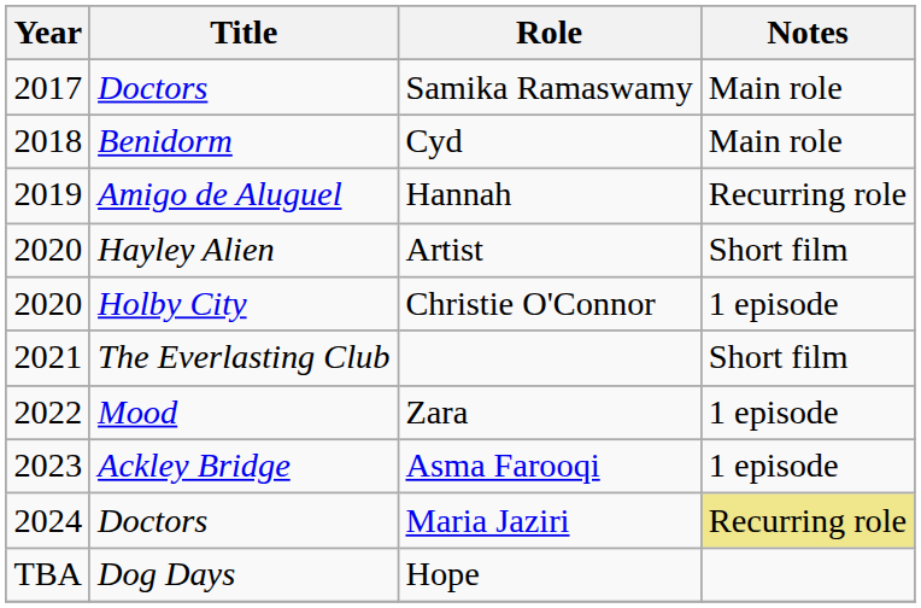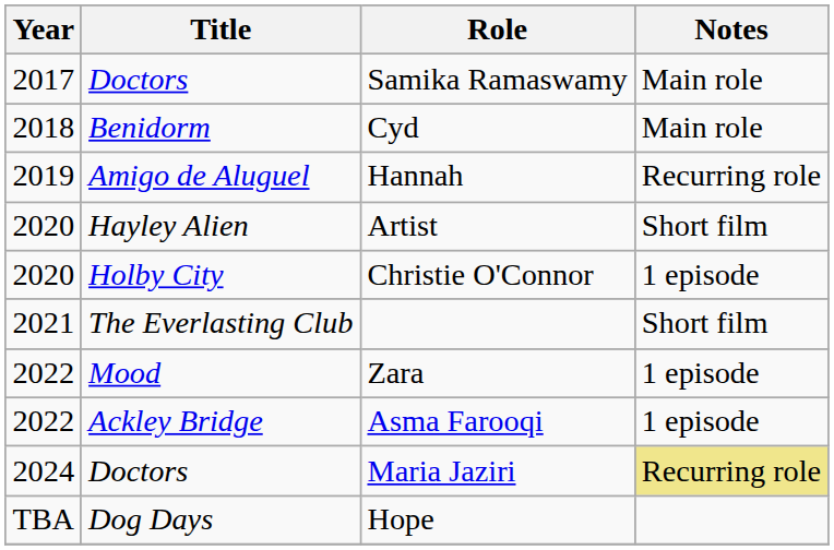Asma Farooqi | Year: 2023 -> 2022
